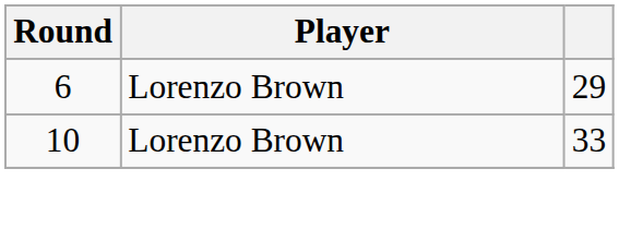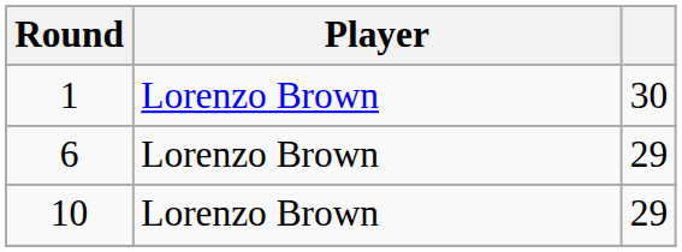+ row: 1 | Lorenzo Brown | 30
10 | column 3: 33 -> 29
